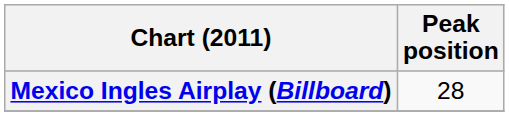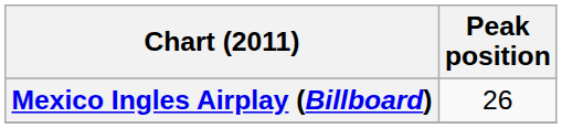Mexico Ingles Airplay (Billboard) | Peak position: 28 -> 26
